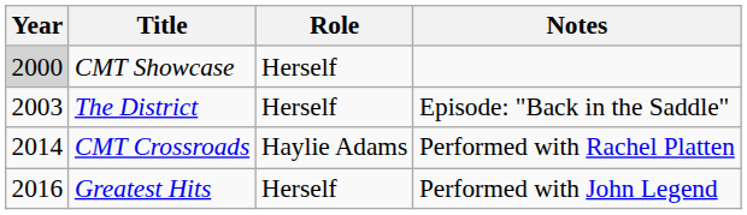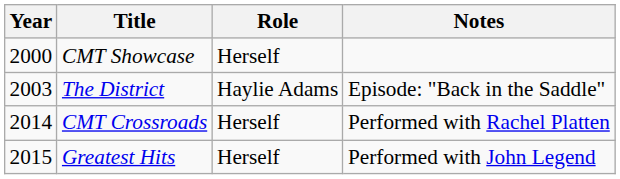CMT Showcase | Year: lightgrey background -> no background
The District | Role: Herself -> Haylie Adams
CMT Crossroads | Role: Haylie Adams -> Herself
Greatest Hits | Year: 2016 -> 2015
